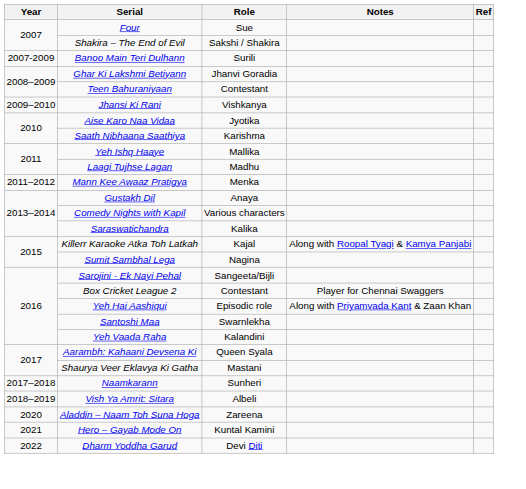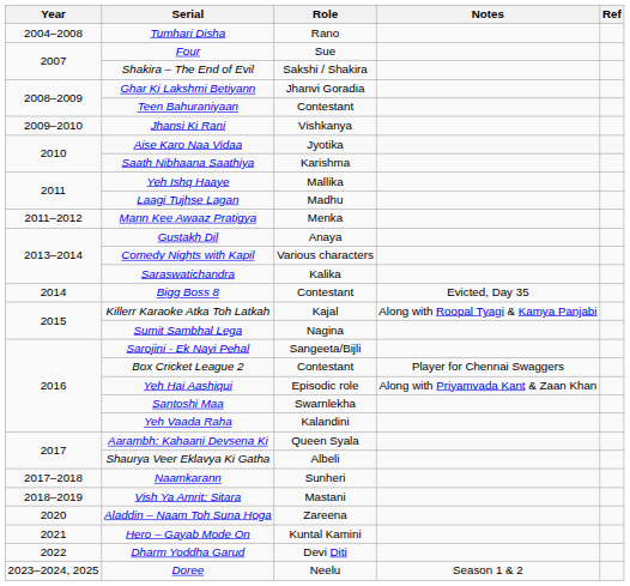+ row: 2004–2008 | Tumhari Disha | Rano
- row: 2007-2009 | Banoo Main Teri Dulhann | Surili
+ row: 2014 | Bigg Boss 8 | Contestant | Evicted, Day 35
Shaurya Veer Eklavya Ki Gatha | Role: Mastani -> Albeli
Vish Ya Amrit: Sitara | Role: Albeli -> Mastani
+ row: 2023–2024, 2025 | Doree | Neelu | Season 1 & 2
